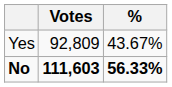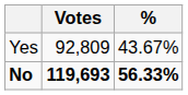No | Votes: 111,603 -> 119,693
